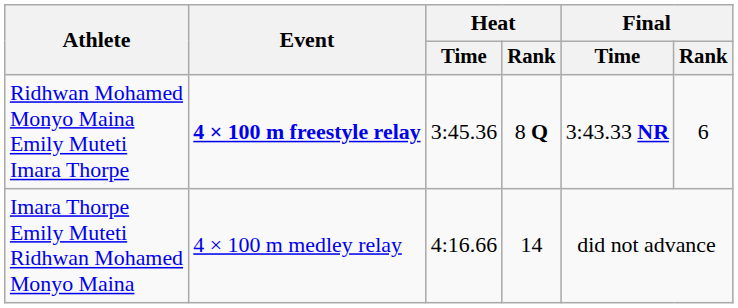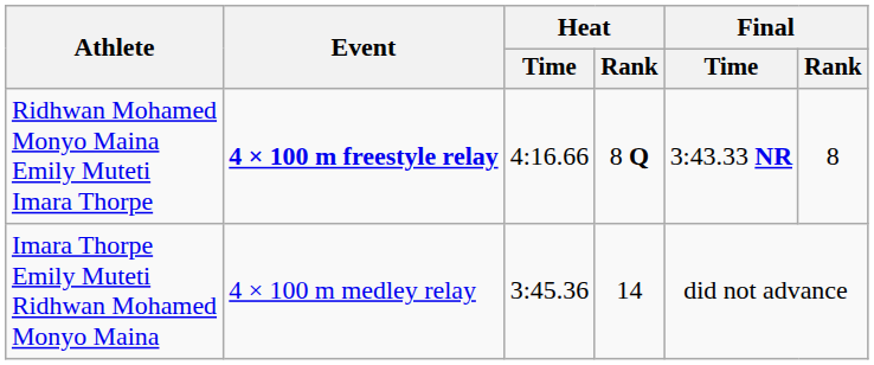Ridhwan Mohamed Monyo Maina Emily Muteti Imara Thorpe | Heat / Time: 3:45.36 -> 4:16.66
Ridhwan Mohamed Monyo Maina Emily Muteti Imara Thorpe | Final / Rank: 6 -> 8
Imara Thorpe Emily Muteti Ridhwan Mohamed Monyo Maina | Heat / Time: 4:16.66 -> 3:45.36
